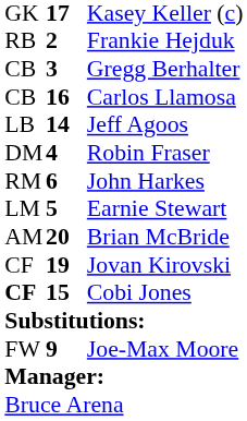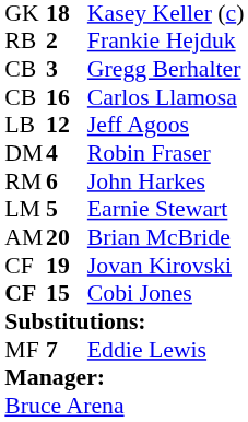Kasey Keller (c) | column 2: 17 -> 18
Jeff Agoos | column 2: 14 -> 12
- row: FW | 9 | Joe-Max Moore
+ row: MF | 7 | Eddie Lewis
